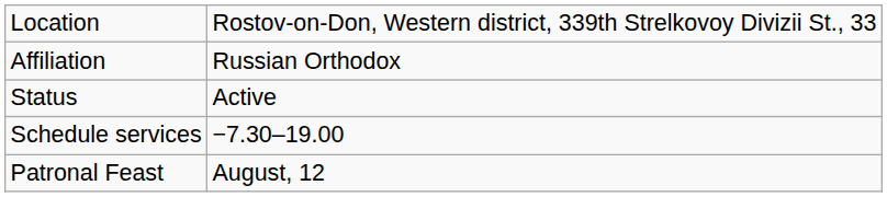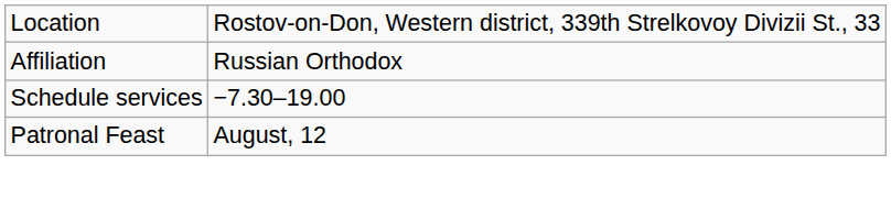- row: Status | Active
